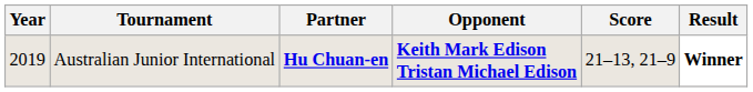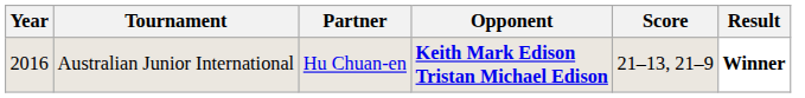Australian Junior International | Year: 2019 -> 2016
Australian Junior International | Partner: bold -> normal
